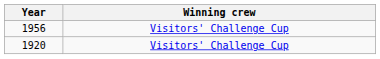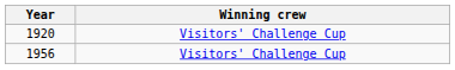rows swapped: 1920 <-> 1956
